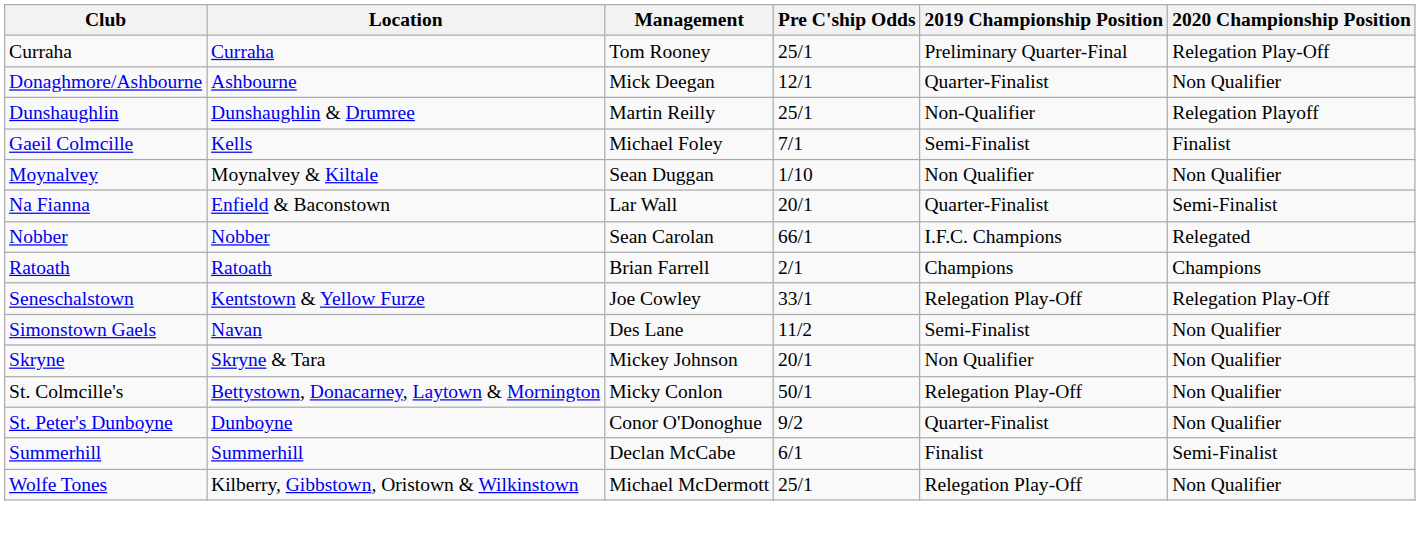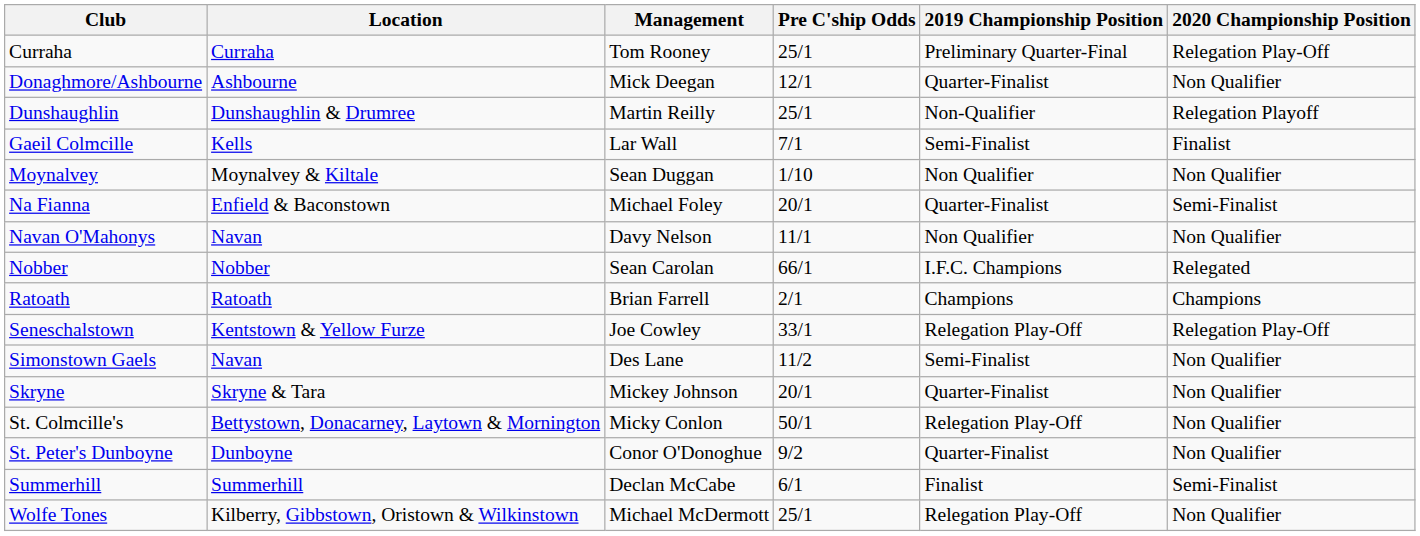Gaeil Colmcille | Management: Michael Foley -> Lar Wall
Na Fianna | Management: Lar Wall -> Michael Foley
+ row: Navan O'Mahonys | Navan | Davy Nelson | 11/1 | Non Qualifier | Non Qualifier
Skryne | 2019 Championship Position: Non Qualifier -> Quarter-Finalist
